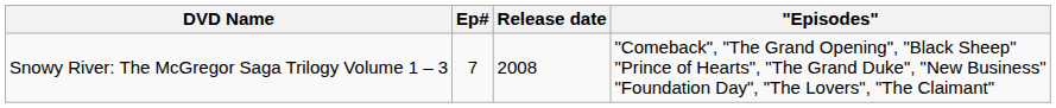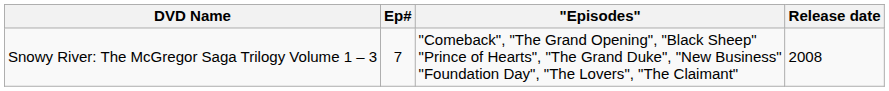columns swapped: Release date <-> "Episodes"
